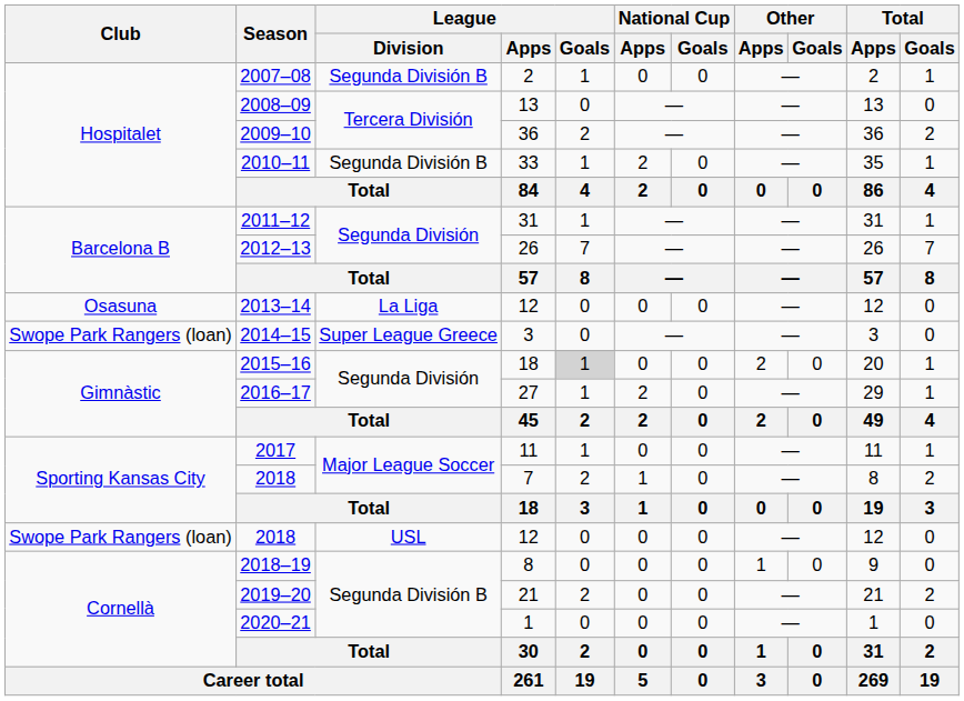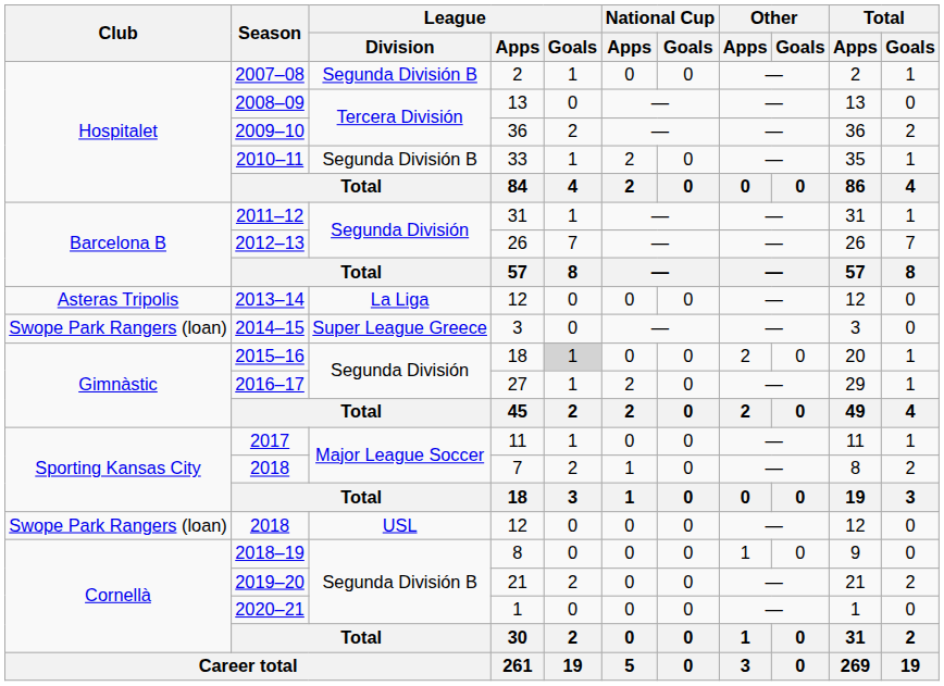2013–14 | Club: Osasuna -> Asteras Tripolis
